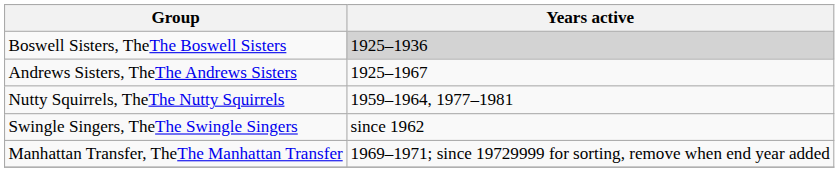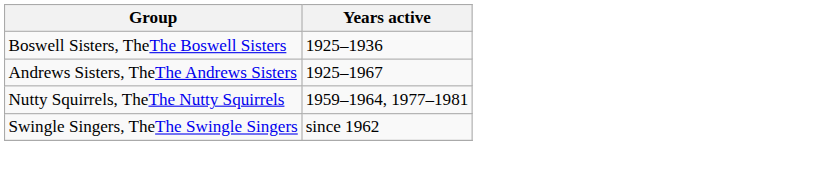Boswell Sisters, TheThe Boswell Sisters | Years active: lightgrey background -> no background
- row: Manhattan Transfer, TheThe Manhattan Transfer | 1969–1971; since 19729999 for sorting, remove when end year added
